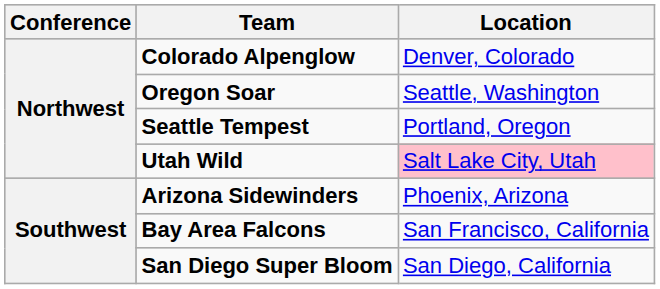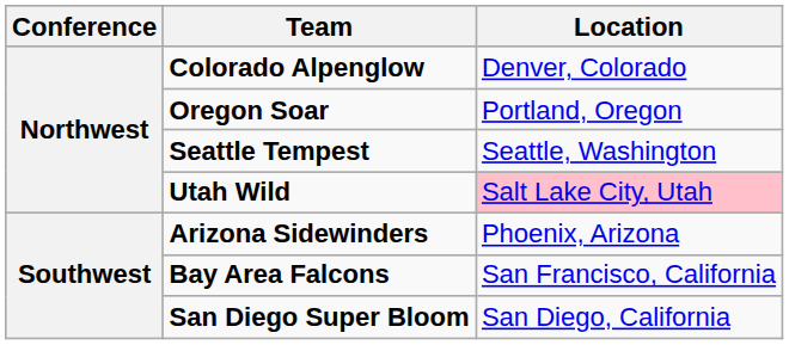Oregon Soar | Location: Seattle, Washington -> Portland, Oregon
Seattle Tempest | Location: Portland, Oregon -> Seattle, Washington
